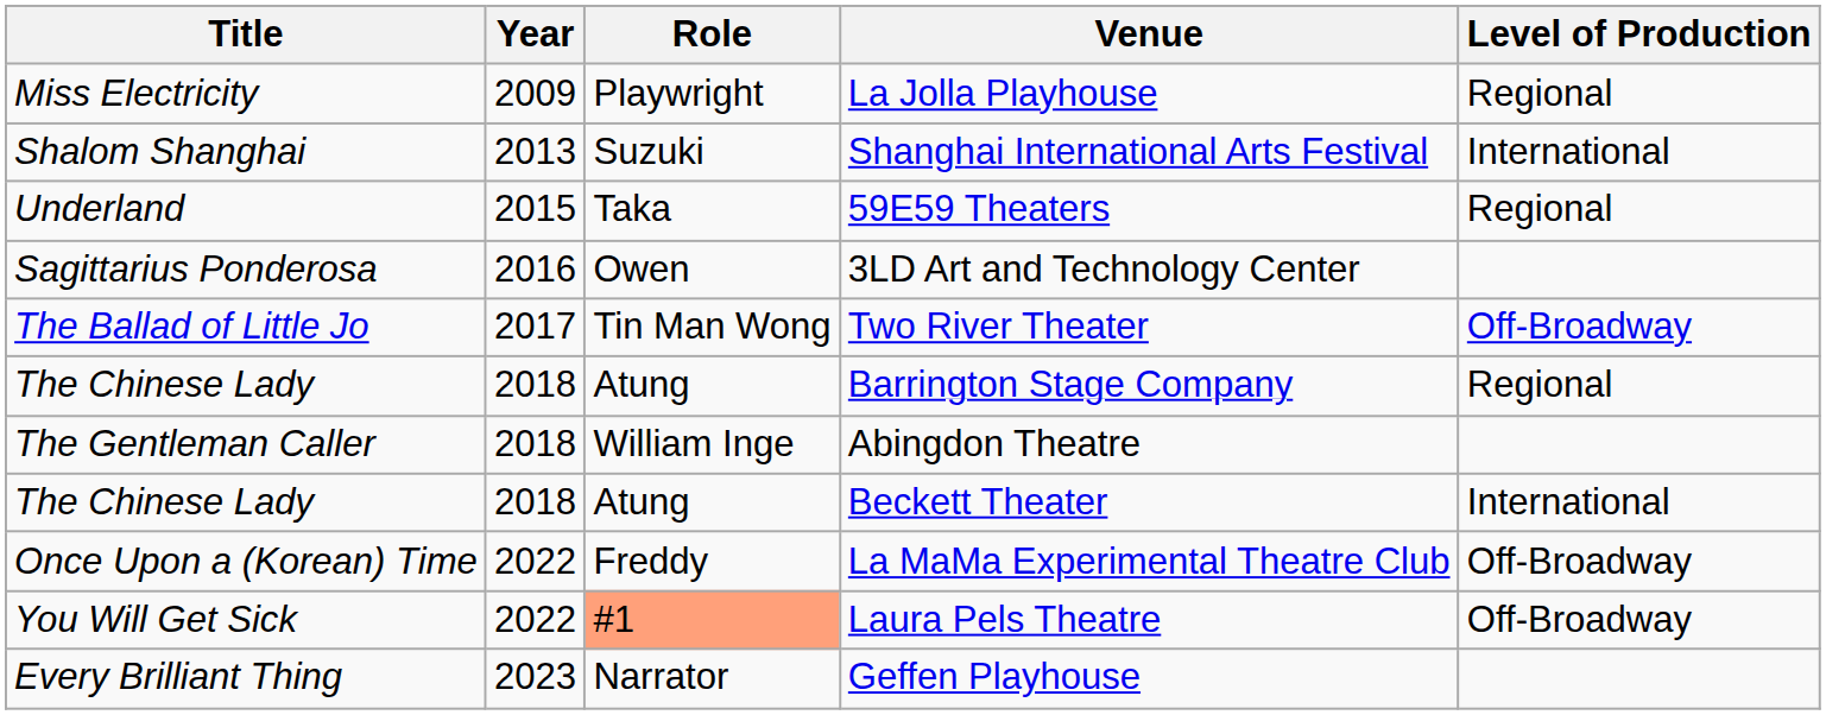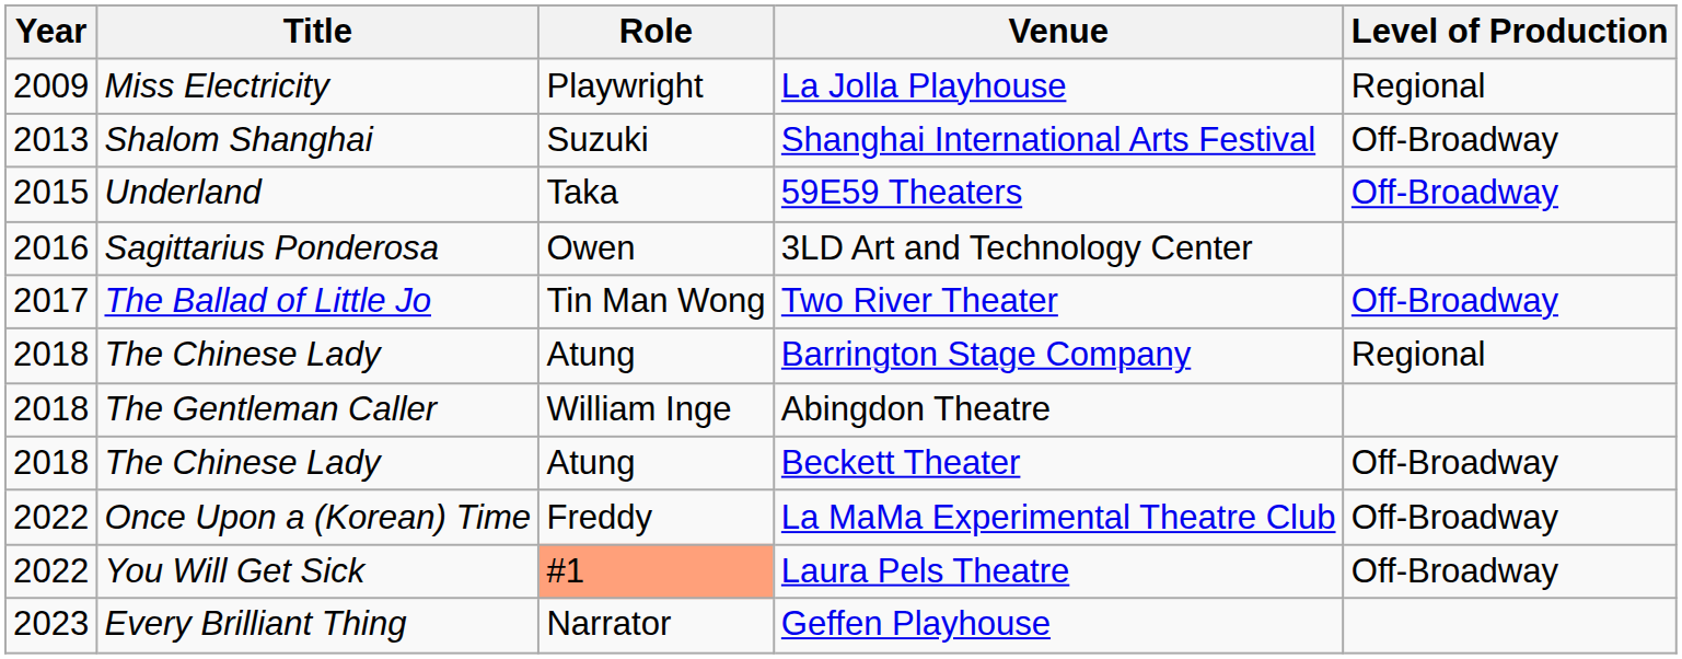columns swapped: Year <-> Title
Shanghai International Arts Festival | Level of Production: International -> Off-Broadway
59E59 Theaters | Level of Production: Regional -> Off-Broadway
Beckett Theater | Level of Production: International -> Off-Broadway
